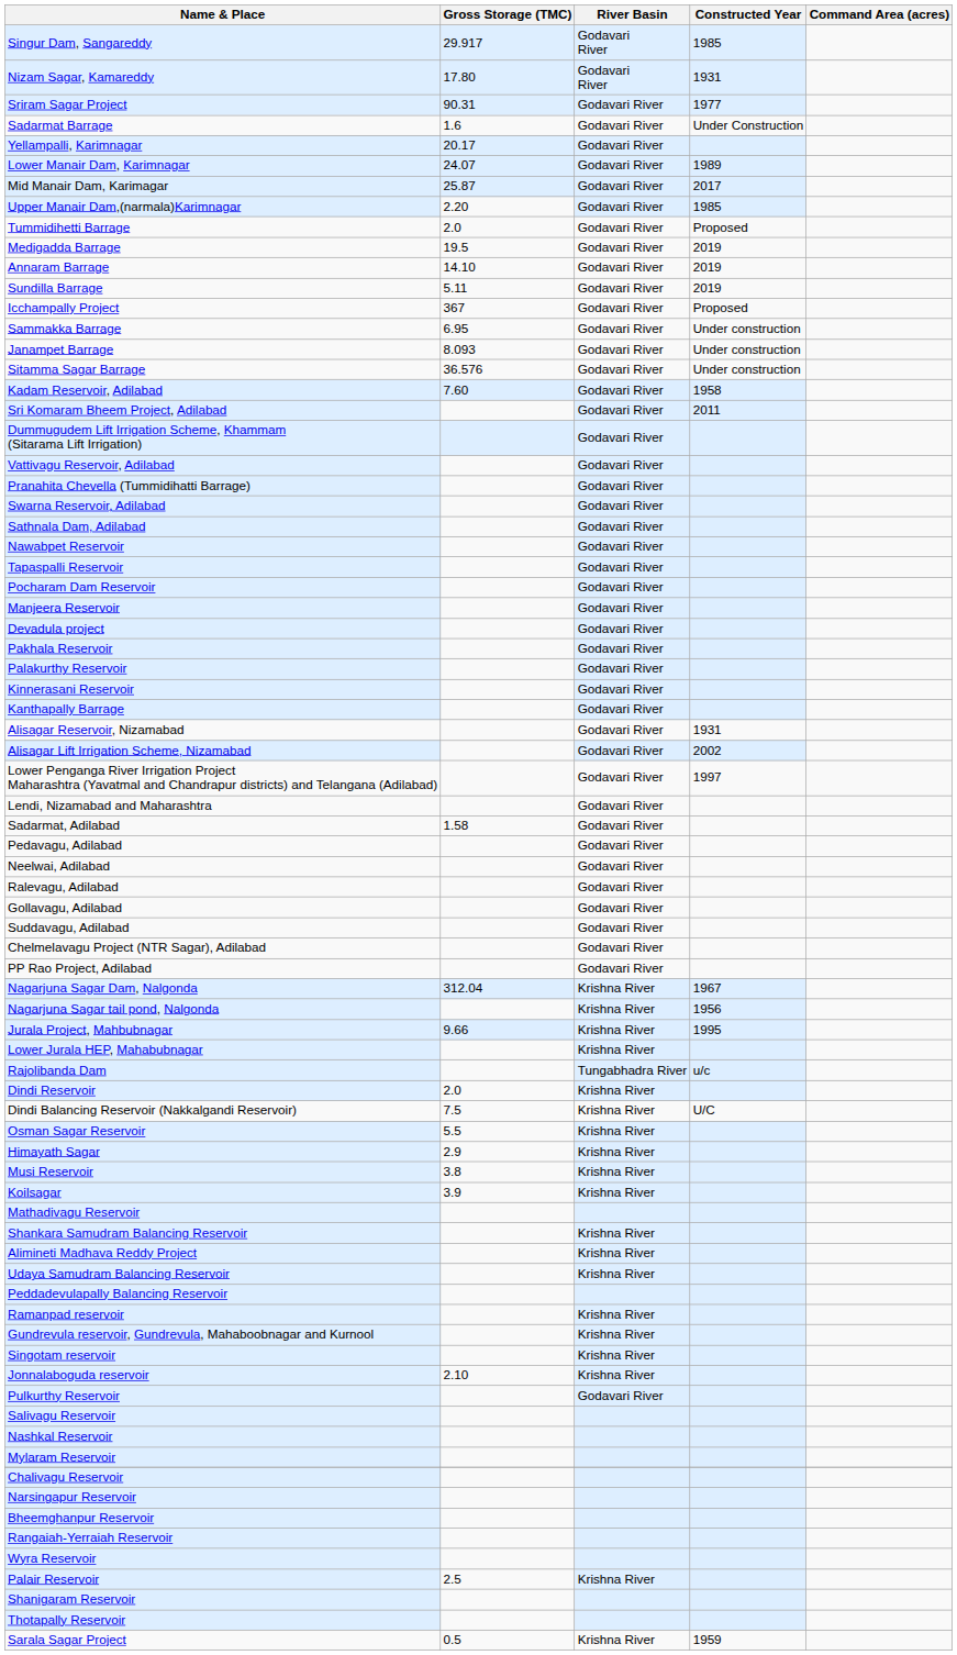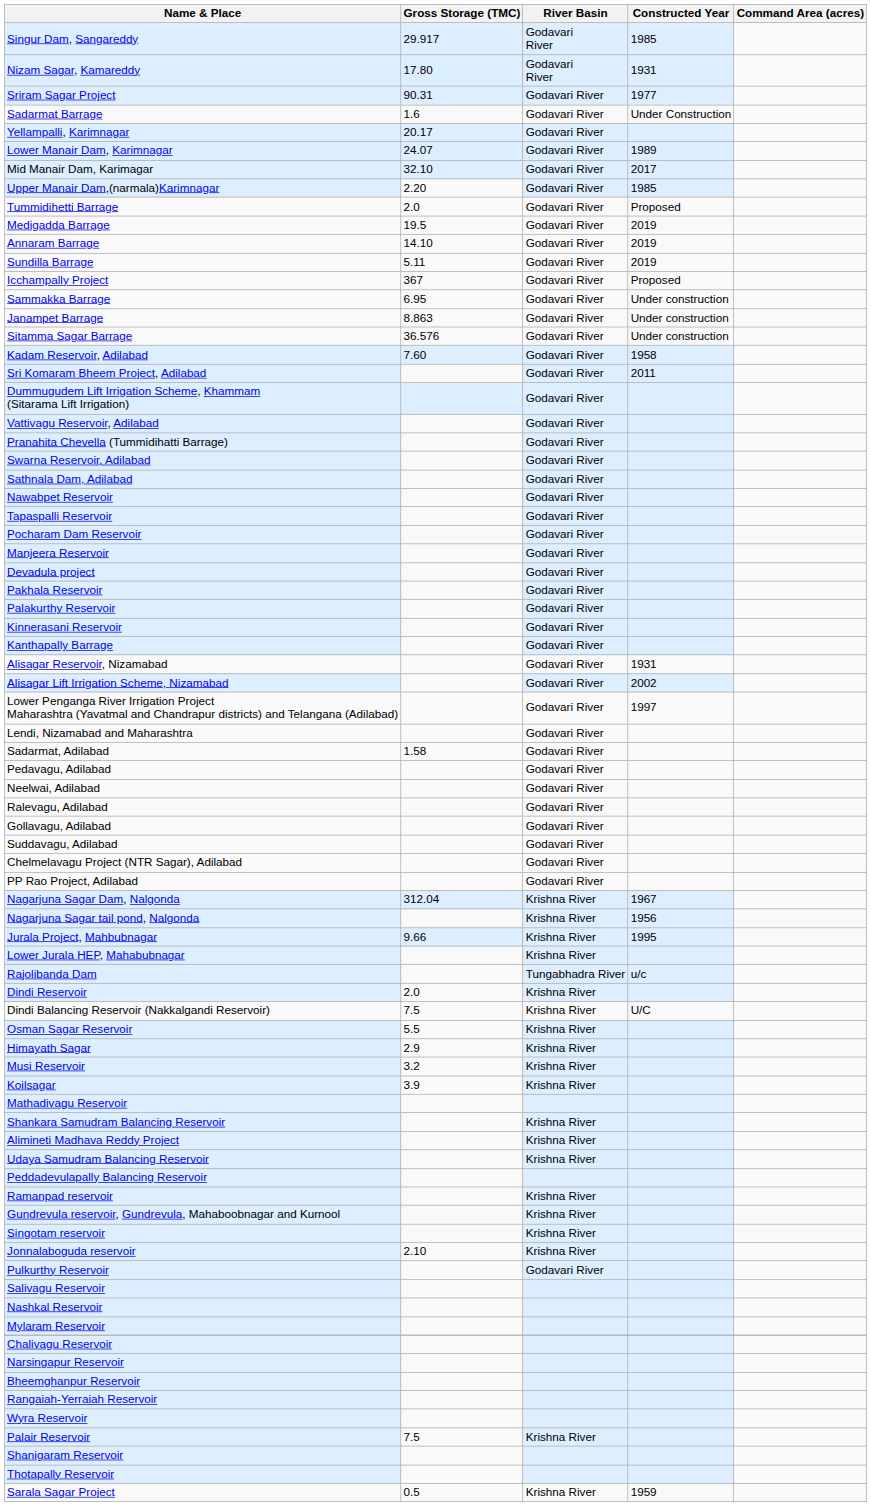Mid Manair Dam, Karimagar | Gross Storage (TMC): 25.87 -> 32.10
Janampet Barrage | Gross Storage (TMC): 8.093 -> 8.863
Musi Reservoir | Gross Storage (TMC): 3.8 -> 3.2
Palair Reservoir | Gross Storage (TMC): 2.5 -> 7.5
